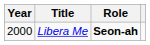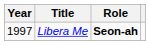Libera Me | Year: 2000 -> 1997
